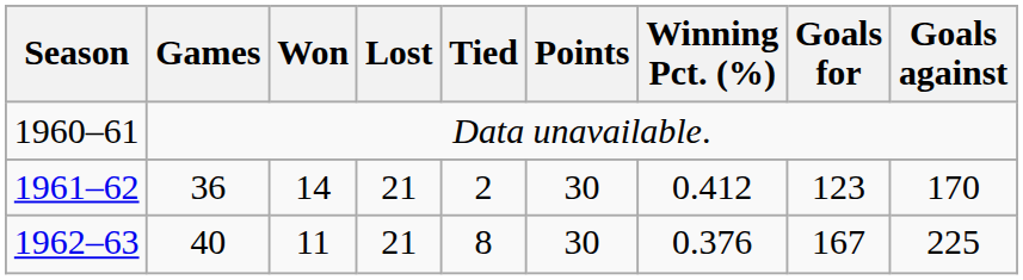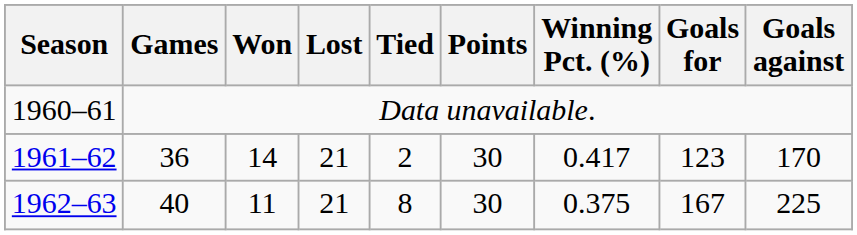1961–62 | Winning Pct. (%): 0.412 -> 0.417
1962–63 | Winning Pct. (%): 0.376 -> 0.375
